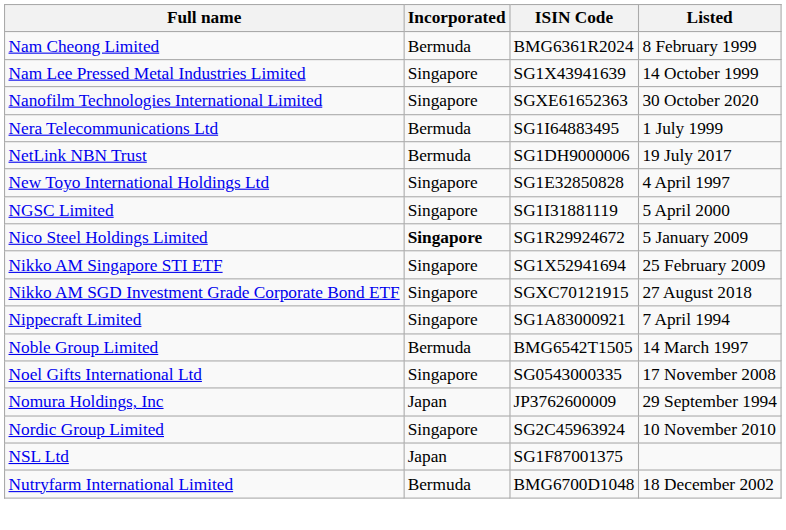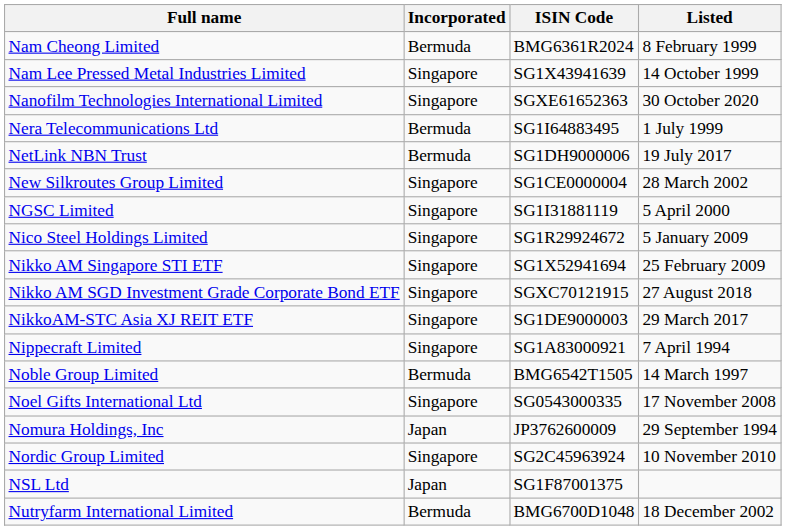+ row: New Silkroutes Group Limited | Singapore | SG1CE0000004 | 28 March 2002
- row: New Toyo International Holdings Ltd | Singapore | SG1E32850828 | 4 April 1997
Nico Steel Holdings Limited | Incorporated: bold -> normal
+ row: NikkoAM-STC Asia XJ REIT ETF | Singapore | SG1DE9000003 | 29 March 2017
